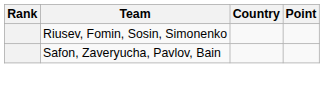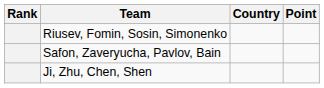+ row: Ji, Zhu, Chen, Shen
